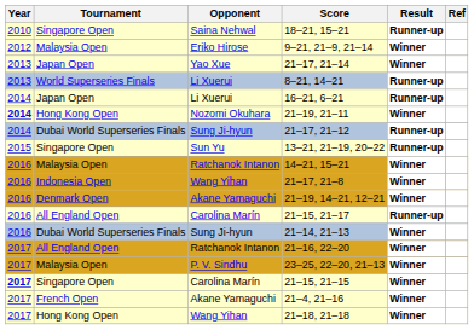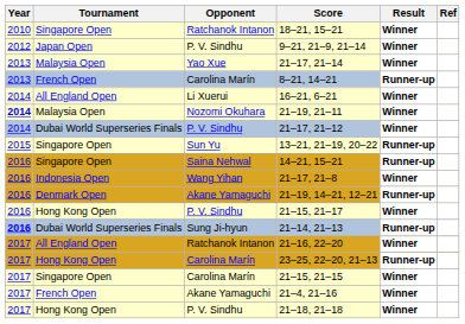18–21, 15–21 | Opponent: Saina Nehwal -> Ratchanok Intanon
18–21, 15–21 | Result: Runner-up -> Winner
9–21, 21–9, 21–14 | Tournament: Malaysia Open -> Japan Open
9–21, 21–9, 21–14 | Opponent: Eriko Hirose -> P. V. Sindhu
21–17, 21–14 | Tournament: Japan Open -> Malaysia Open
8–21, 14–21 | Tournament: World Superseries Finals -> French Open
8–21, 14–21 | Opponent: Li Xuerui -> Carolina Marín
16–21, 6–21 | Tournament: Japan Open -> All England Open
16–21, 6–21 | Result: Runner-up -> Winner
21–19, 21–11 | Tournament: Hong Kong Open -> Malaysia Open
21–17, 21–12 | Opponent: Sung Ji-hyun -> P. V. Sindhu
21–17, 21–12 | Result: Runner-up -> Winner
14–21, 15–21 | Tournament: Malaysia Open -> Singapore Open
14–21, 15–21 | Opponent: Ratchanok Intanon -> Saina Nehwal
14–21, 15–21 | Result: Winner -> Runner-up
21–19, 14–21, 12–21 | Result: Winner -> Runner-up
21–15, 21–17 | Tournament: All England Open -> Hong Kong Open
21–15, 21–17 | Opponent: Carolina Marín -> P. V. Sindhu
21–15, 21–17 | Result: Runner-up -> Winner
21–14, 21–13 | Year: normal -> bold
21–14, 21–13 | Result: Winner -> Runner-up
23–25, 22–20, 21–13 | Tournament: Malaysia Open -> Hong Kong Open
23–25, 22–20, 21–13 | Opponent: P. V. Sindhu -> Carolina Marín
23–25, 22–20, 21–13 | Result: Winner -> Runner-up
21–15, 21–15 | Year: bold -> normal
21–18, 21–18 | Opponent: Wang Yihan -> P. V. Sindhu
